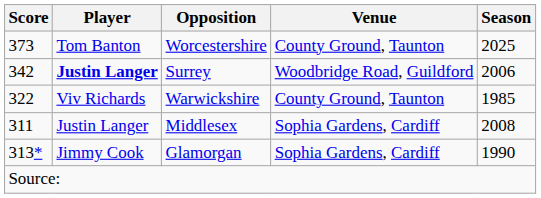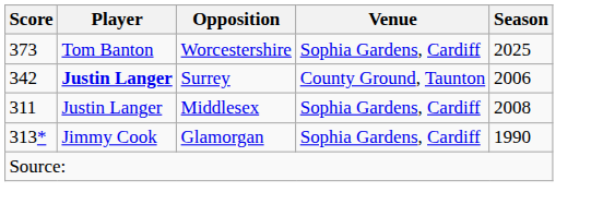Worcestershire | Venue: County Ground, Taunton -> Sophia Gardens, Cardiff
Surrey | Venue: Woodbridge Road, Guildford -> County Ground, Taunton
- row: 322 | Viv Richards | Warwickshire | County Ground, Taunton | 1985
